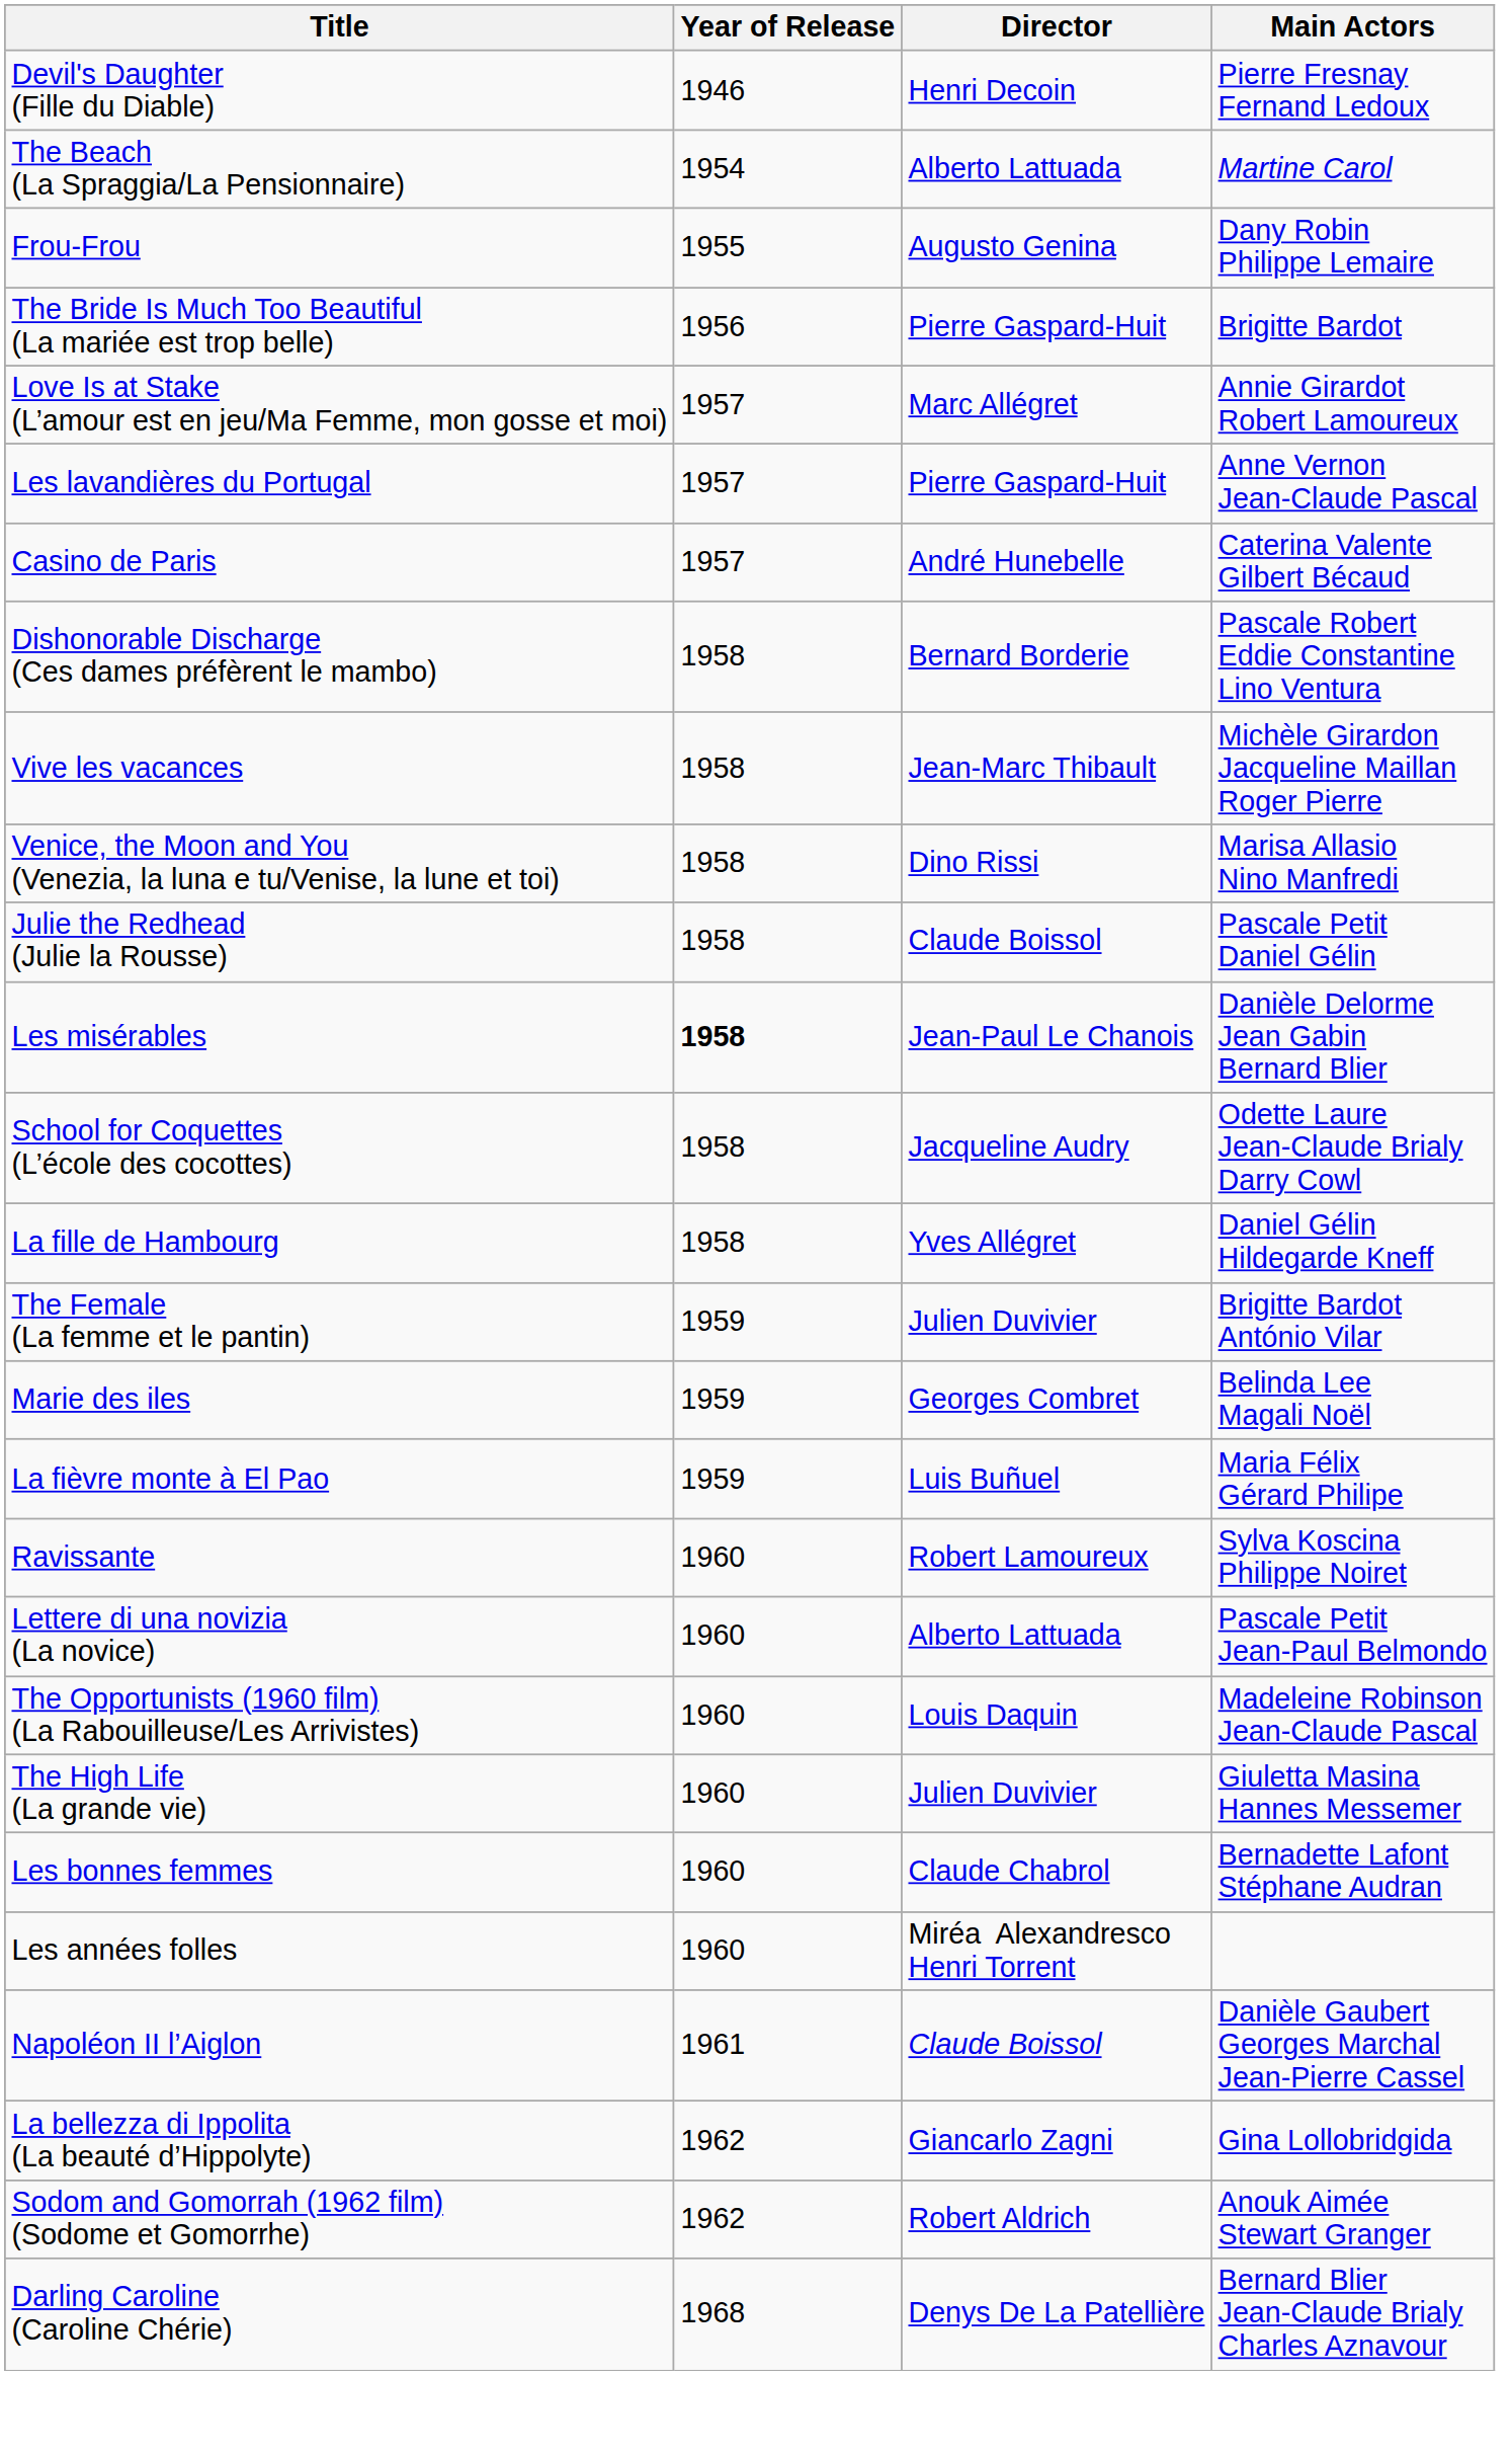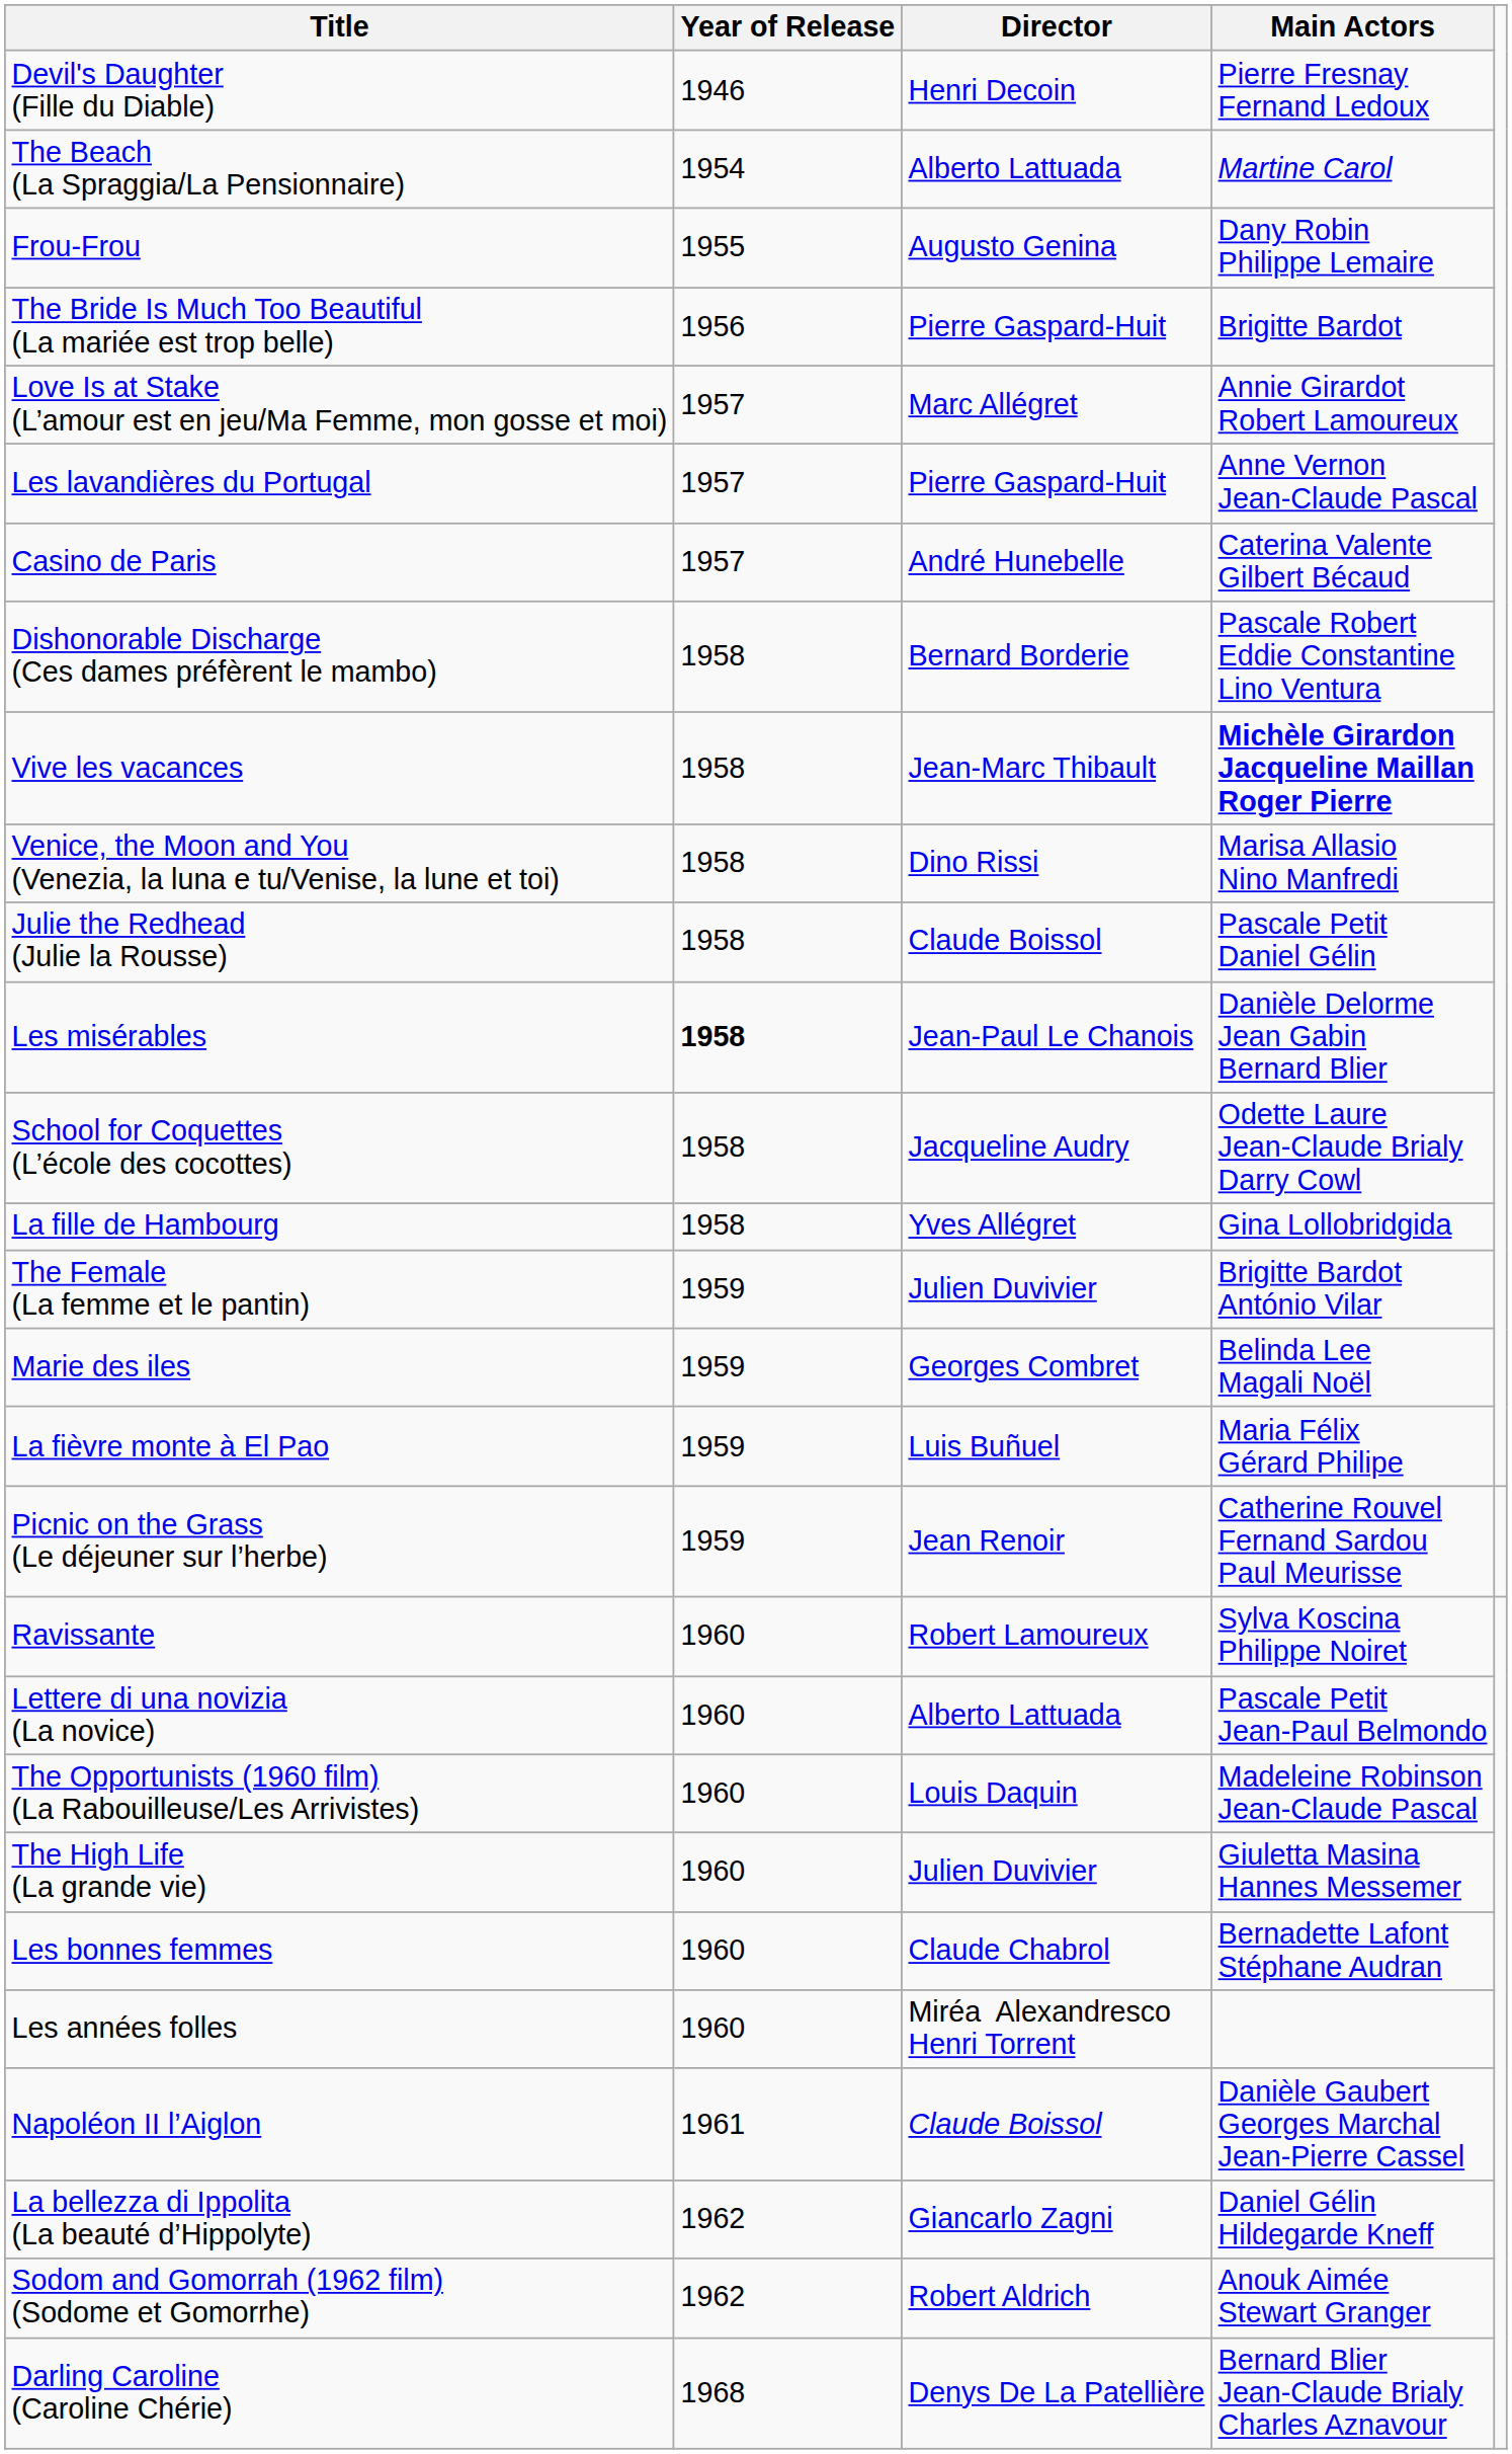Vive les vacances | Main Actors: normal -> bold
La fille de Hambourg | Main Actors: Daniel Gélin Hildegarde Kneff -> Gina Lollobridgida
+ row: Picnic on the Grass (Le déjeuner sur l’herbe) | 1959 | Jean Renoir | Catherine Rouvel Fernand Sardou Paul Meurisse
La bellezza di Ippolita (La beauté d’Hippolyte) | Main Actors: Gina Lollobridgida -> Daniel Gélin Hildegarde Kneff
